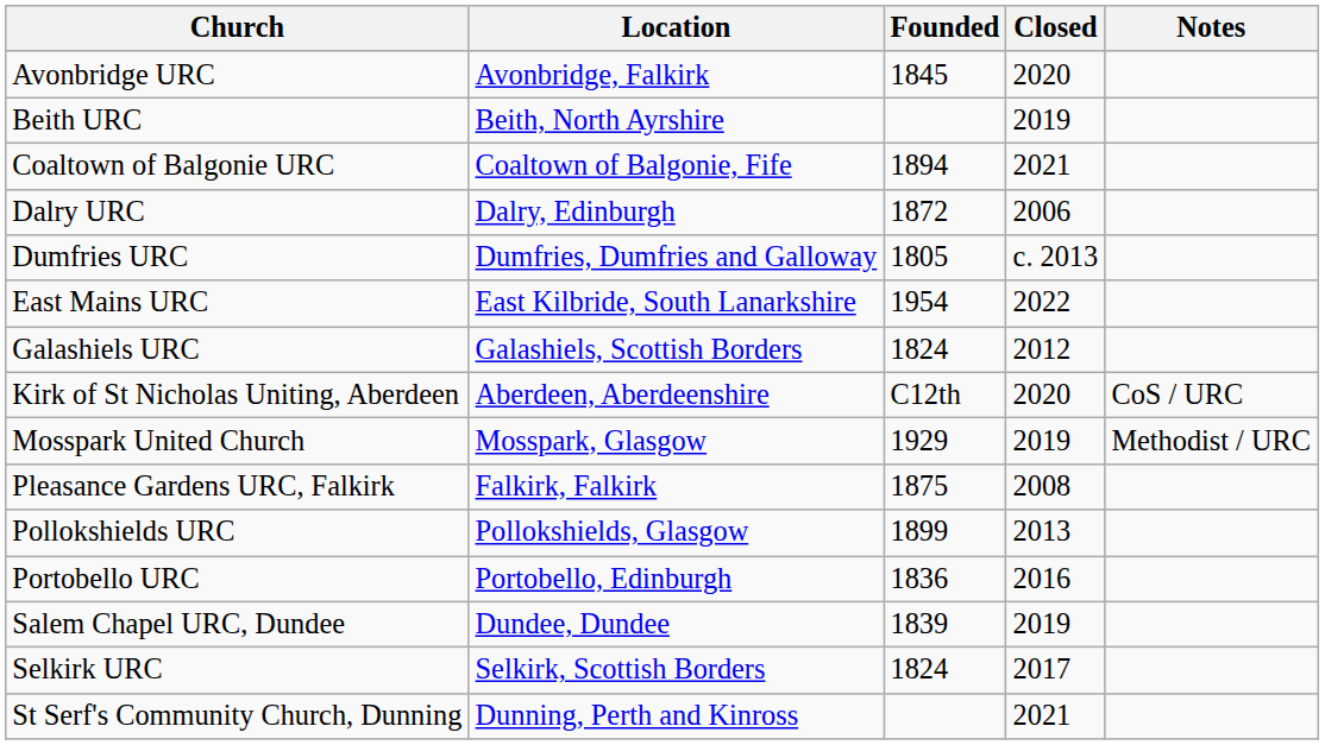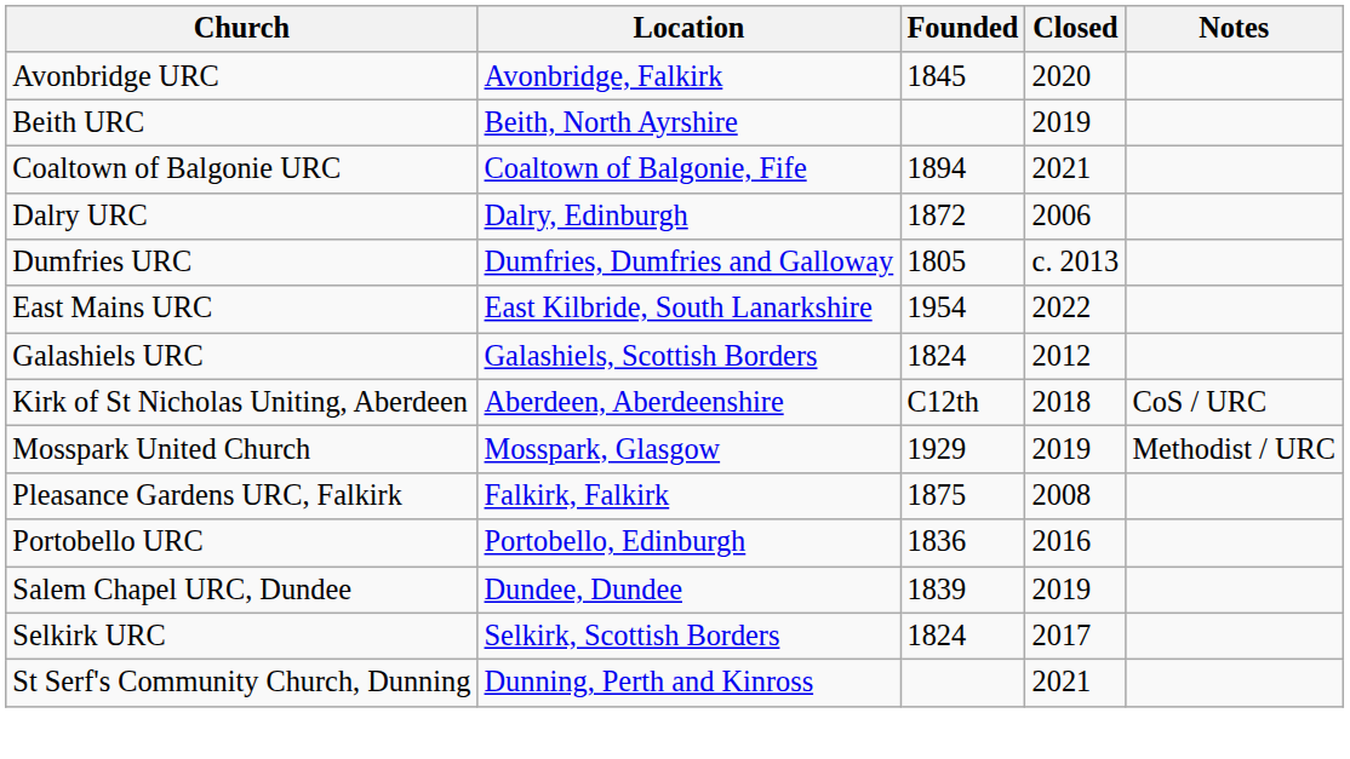Kirk of St Nicholas Uniting, Aberdeen | Closed: 2020 -> 2018
- row: Pollokshields URC | Pollokshields, Glasgow | 1899 | 2013
